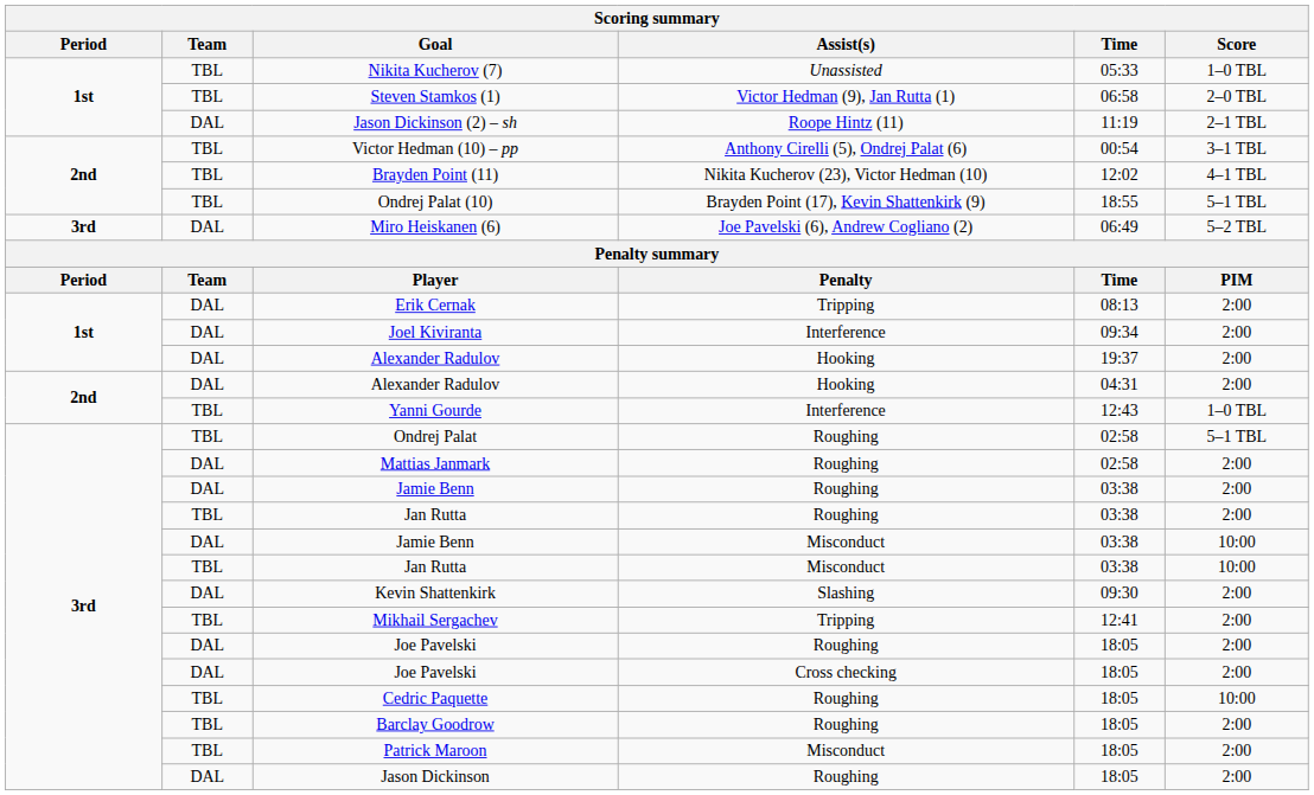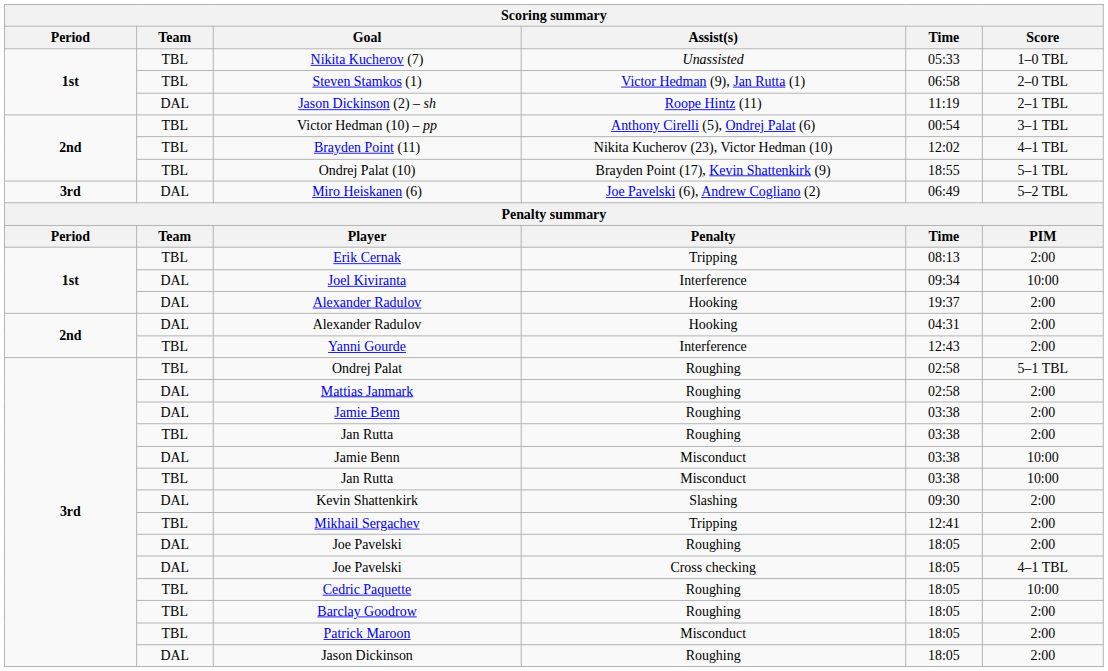Erik Cernak | Team: DAL -> TBL
Joel Kiviranta | Score: 2:00 -> 10:00
Yanni Gourde | Score: 1–0 TBL -> 2:00
Joe Pavelski / Cross checking | Score: 2:00 -> 4–1 TBL
